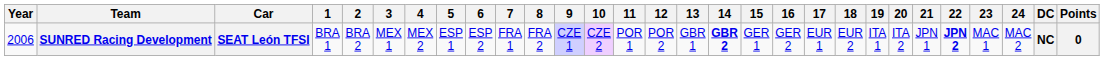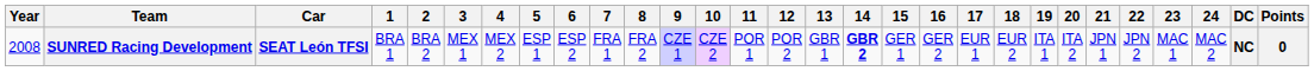SUNRED Racing Development | Year: 2006 -> 2008
SUNRED Racing Development | 22: bold -> normal
